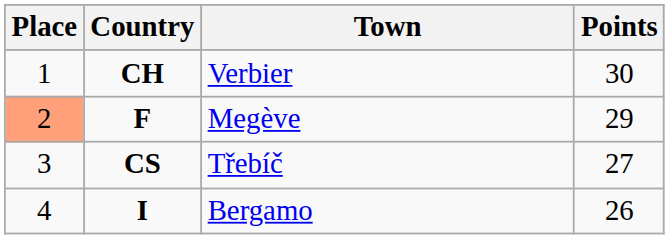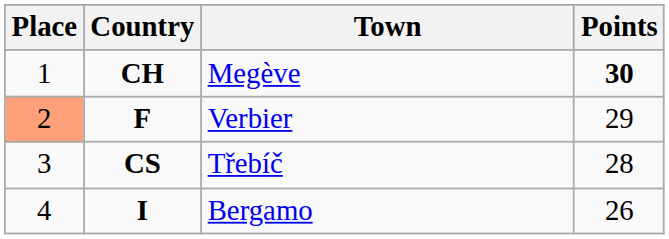CH | Town: Verbier -> Megève
CH | Points: normal -> bold
F | Town: Megève -> Verbier
CS | Points: 27 -> 28
